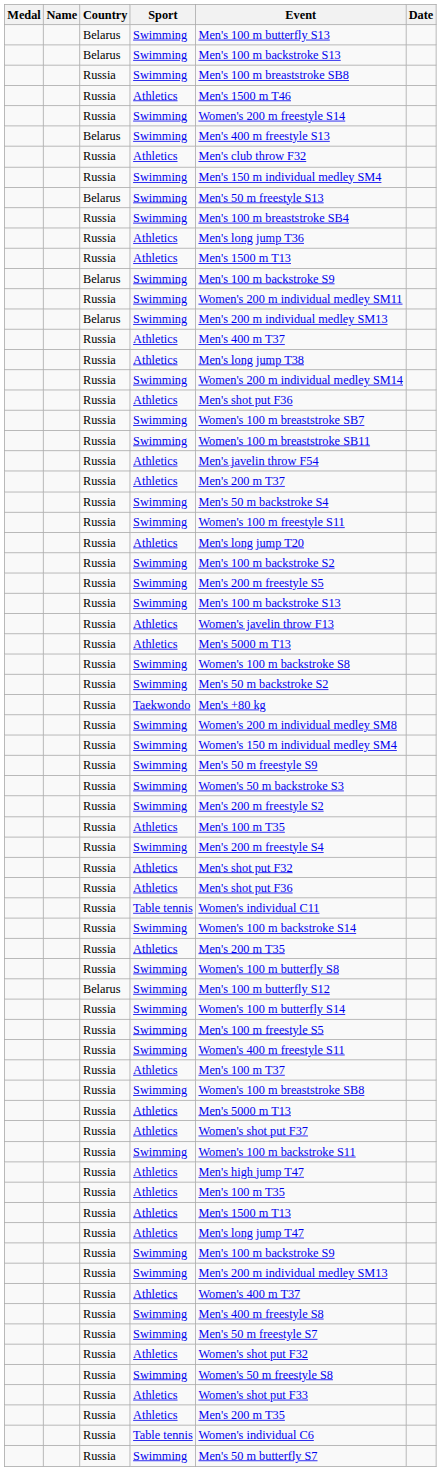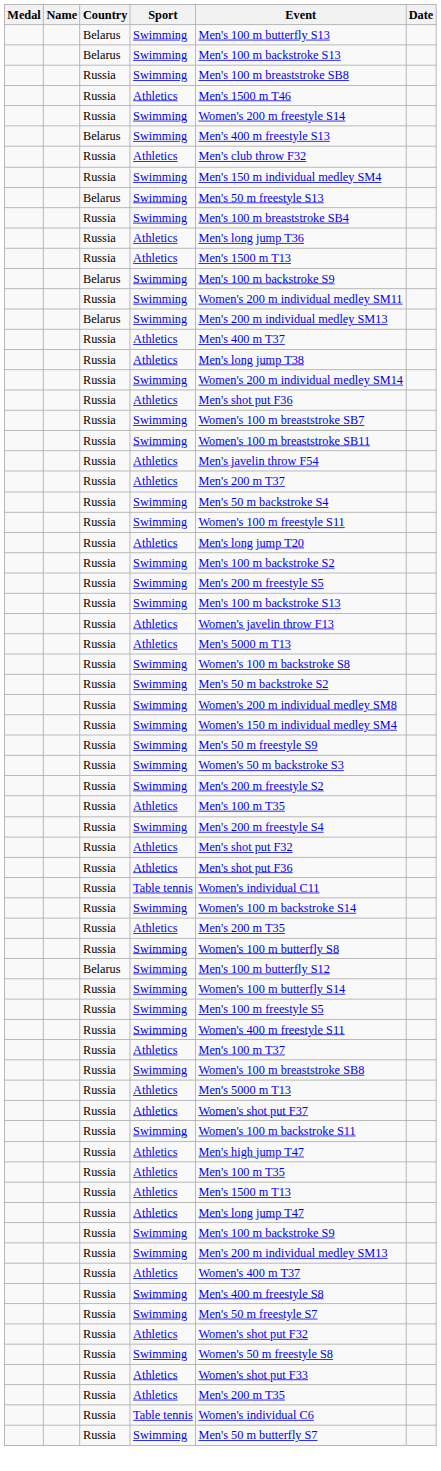- row: Russia | Taekwondo | Men's +80 kg
